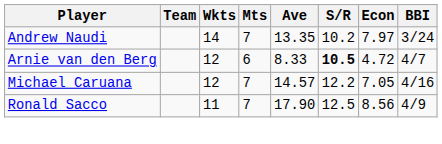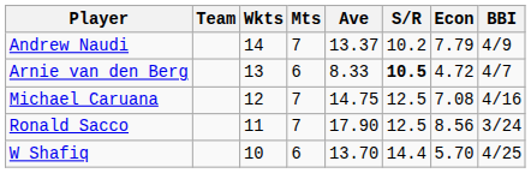Andrew Naudi | Ave: 13.35 -> 13.37
Andrew Naudi | Econ: 7.97 -> 7.79
Andrew Naudi | BBI: 3/24 -> 4/9
Arnie van den Berg | Wkts: 12 -> 13
Michael Caruana | Ave: 14.57 -> 14.75
Michael Caruana | S/R: 12.2 -> 12.5
Michael Caruana | Econ: 7.05 -> 7.08
Ronald Sacco | BBI: 4/9 -> 3/24
+ row: W Shafiq | 10 | 6 | 13.70 | 14.4 | 5.70 | 4/25
